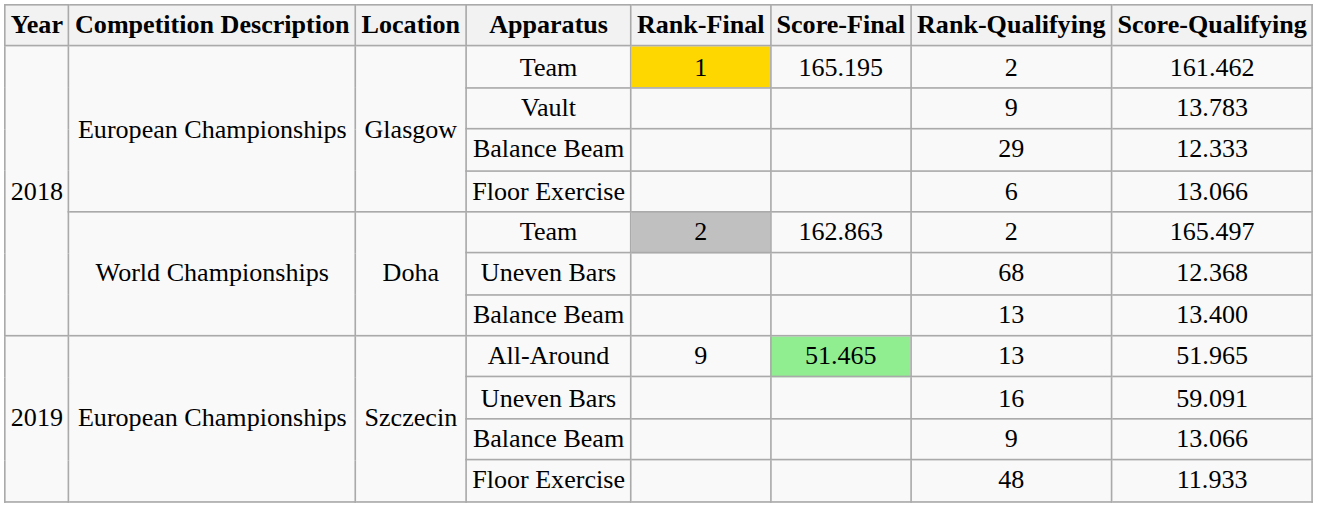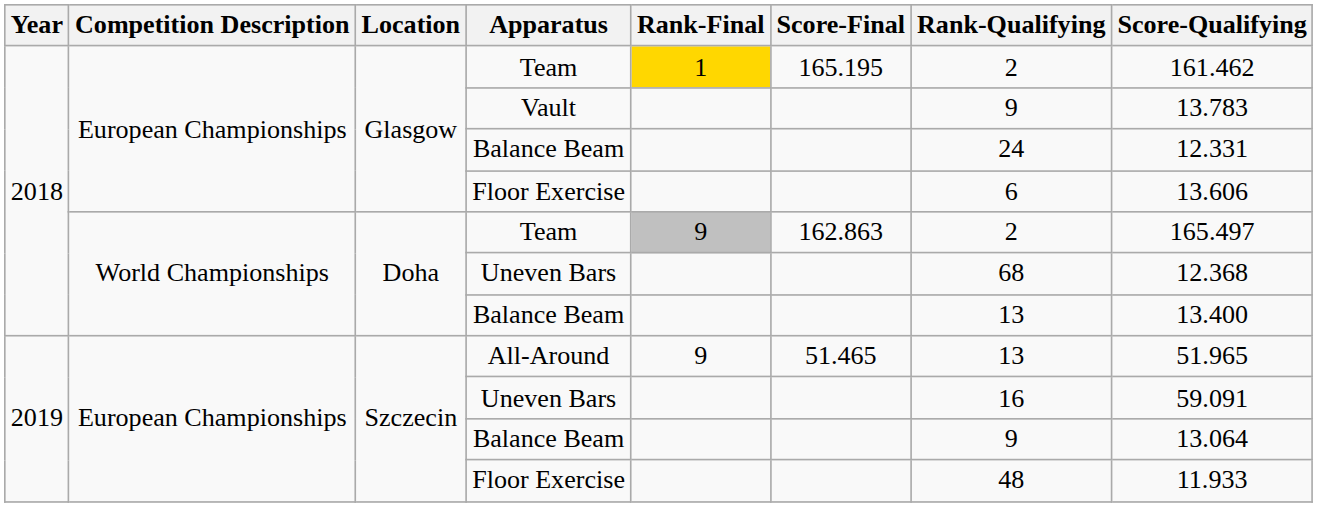Glasgow / Balance Beam | Rank-Qualifying: 29 -> 24
Glasgow / Balance Beam | Score-Qualifying: 12.333 -> 12.331
Glasgow / Floor Exercise | Score-Qualifying: 13.066 -> 13.606
Doha / Team | Rank-Final: 2 -> 9
All-Around | Score-Final: lightgreen background -> no background
Szczecin / Balance Beam | Score-Qualifying: 13.066 -> 13.064
